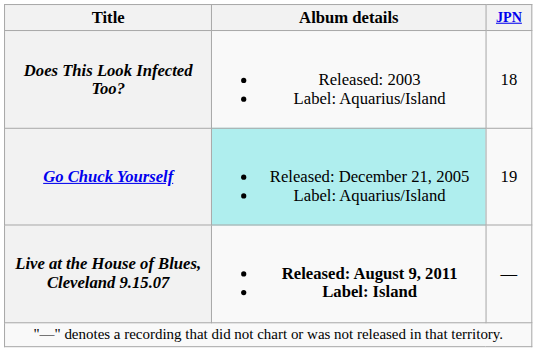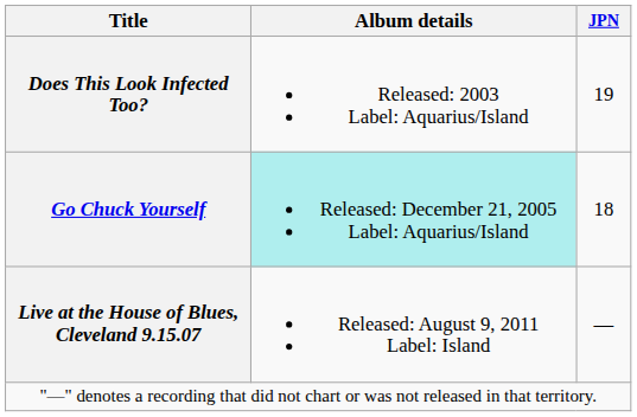Does This Look Infected Too? | JPN: 18 -> 19
Go Chuck Yourself | JPN: 19 -> 18
Live at the House of Blues, Cleveland 9.15.07 | Album details: bold -> normal
